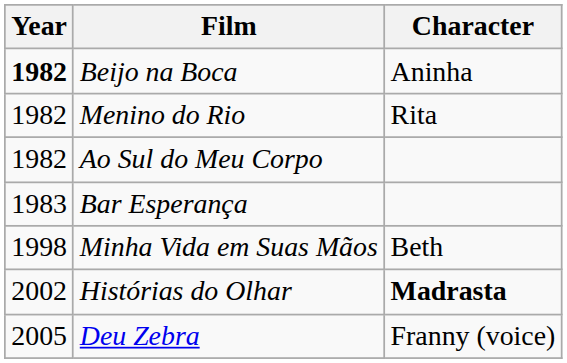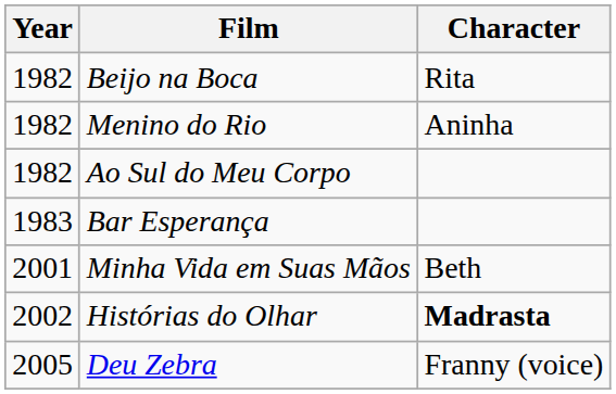Beijo na Boca | Year: bold -> normal
Beijo na Boca | Character: Aninha -> Rita
Menino do Rio | Character: Rita -> Aninha
Minha Vida em Suas Mãos | Year: 1998 -> 2001
